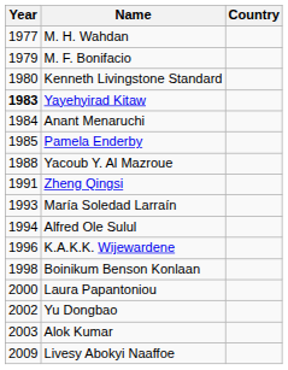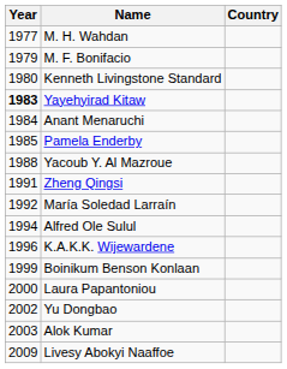María Soledad Larraín | Year: 1993 -> 1992
Boinikum Benson Konlaan | Year: 1998 -> 1999
